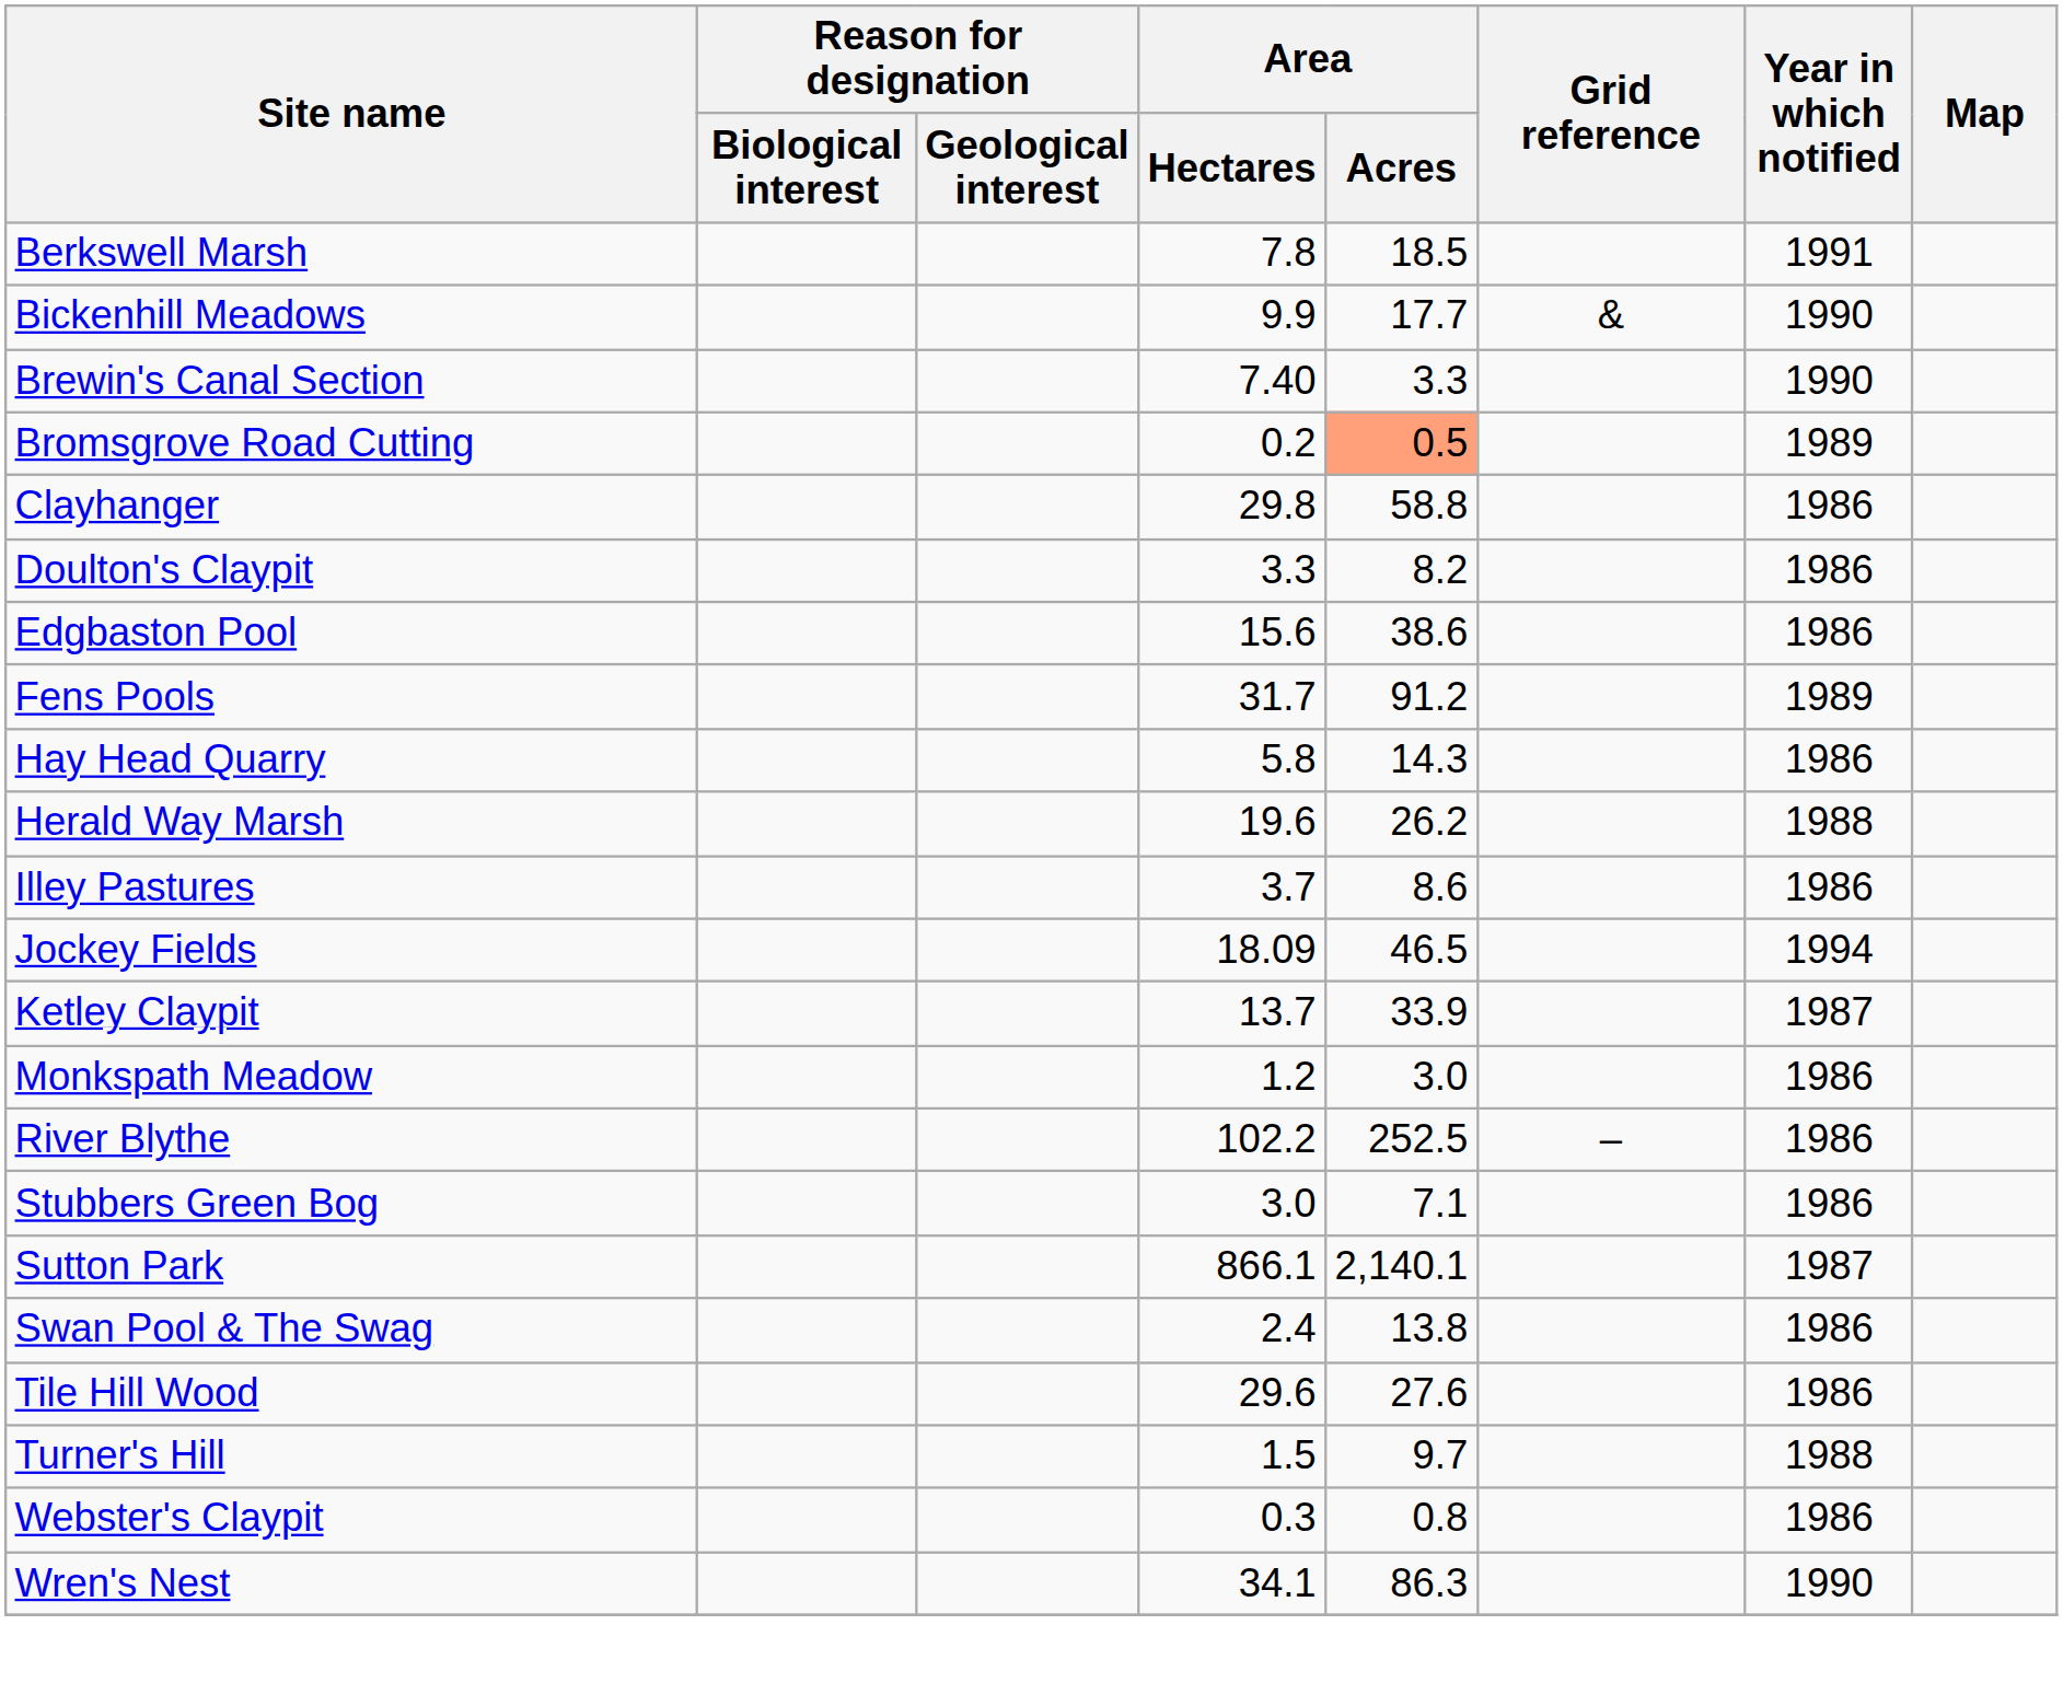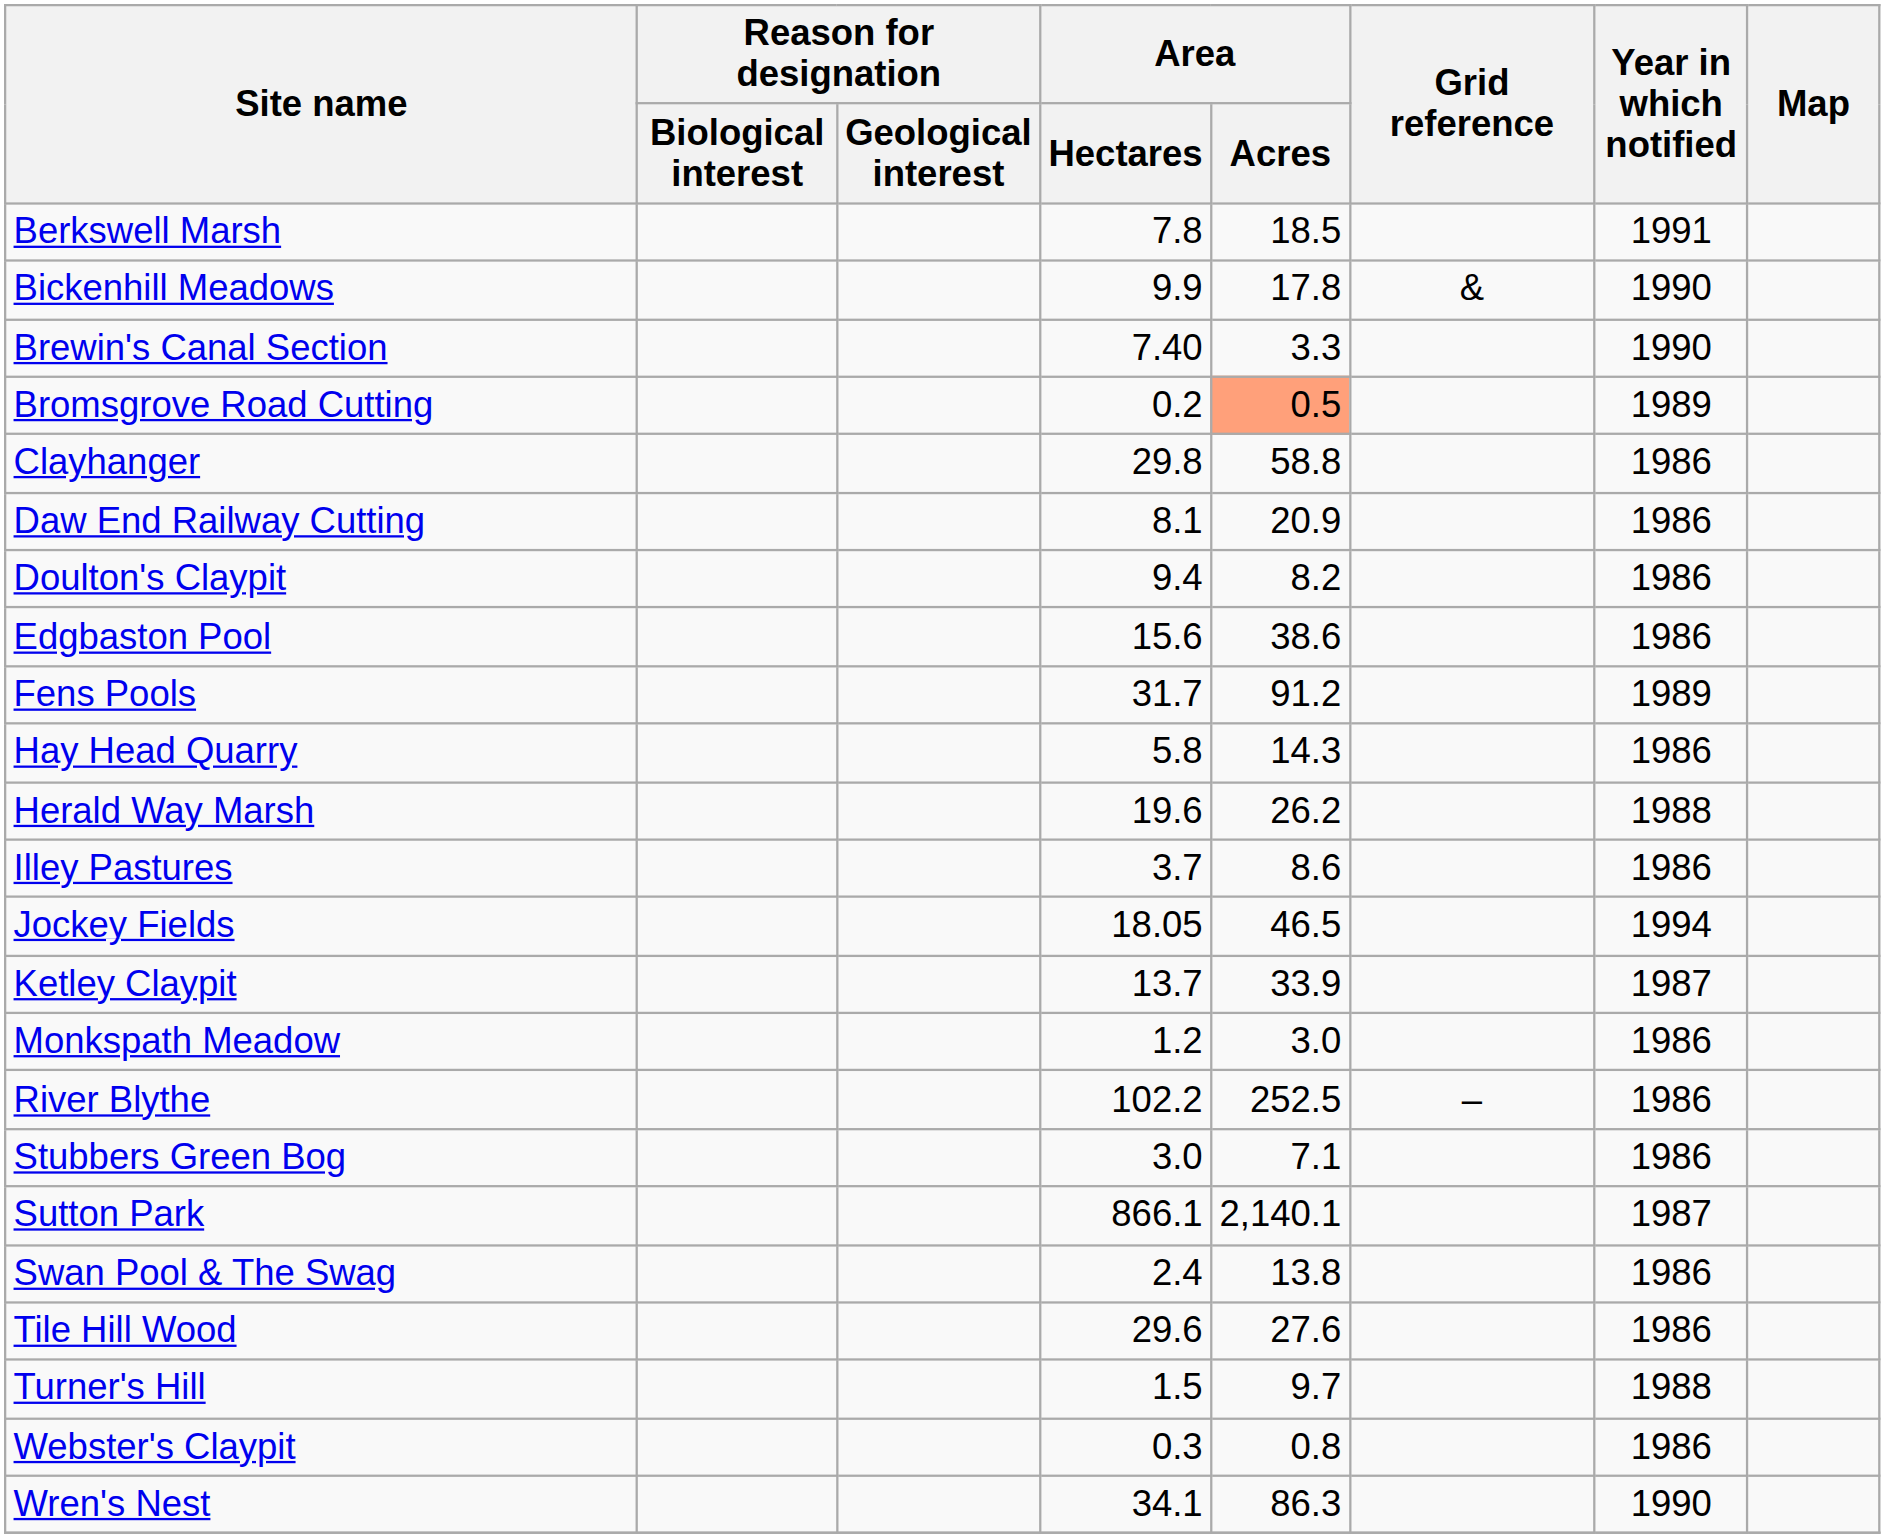Bickenhill Meadows | Area / Acres: 17.7 -> 17.8
+ row: Daw End Railway Cutting | 8.1 | 20.9 | 1986
Doulton's Claypit | Area / Hectares: 3.3 -> 9.4
Jockey Fields | Area / Hectares: 18.09 -> 18.05
